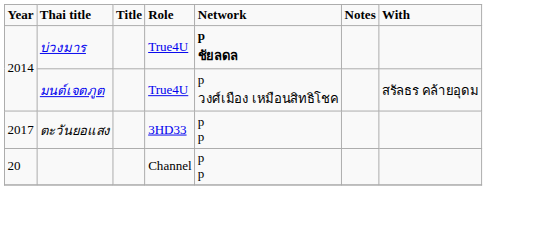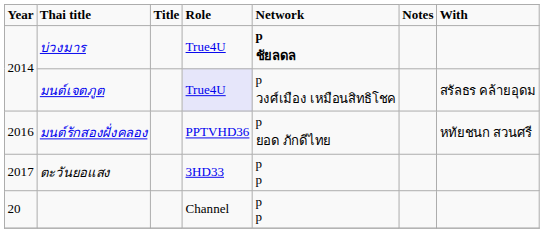มนต์เจตภูต | Role: no background -> lavender background
+ row: 2016 | มนต์รักสองฝั่งคลอง | PPTVHD36 | p ยอด ภักดีไทย | หทัยชนก สวนศรี
